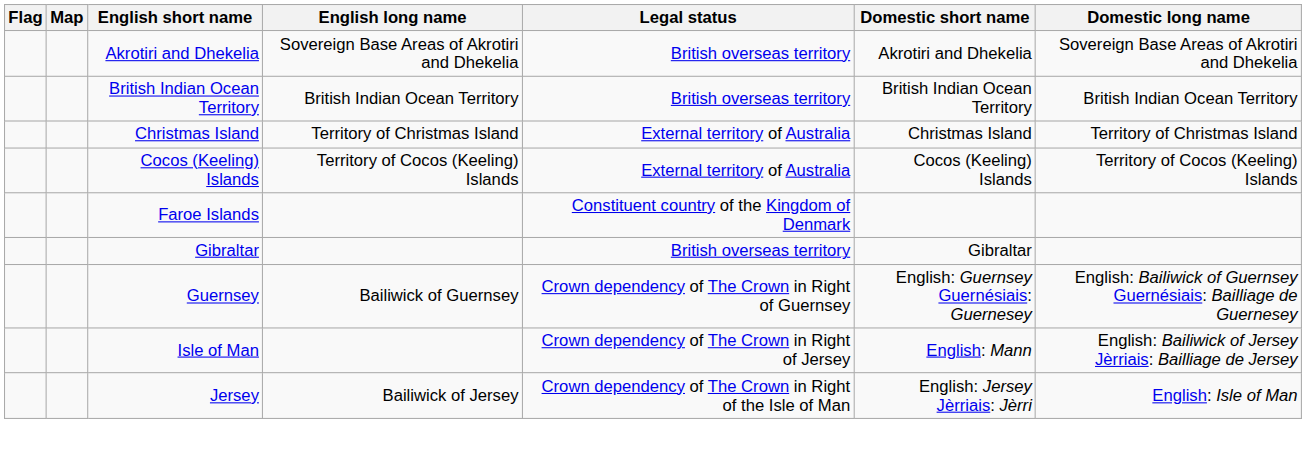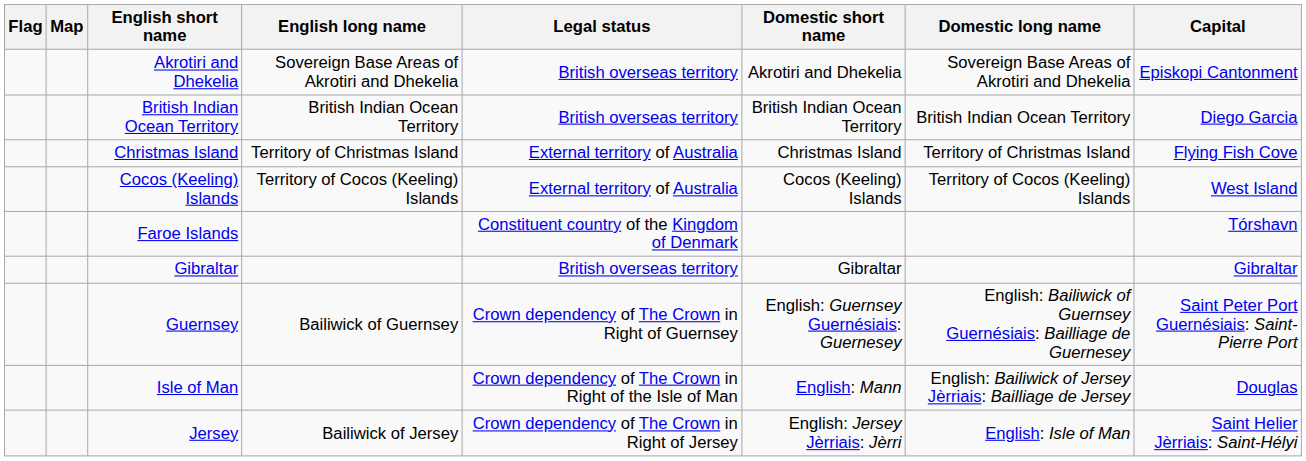+ column: Capital | Episkopi Cantonment | Diego Garcia | Flying Fish Cove | West Island | Tórshavn | Gibraltar | Saint Peter Port Guernésiais: Saint-Pierre Port | Douglas | Saint Helier Jèrriais: Saint-Hélyi
Isle of Man | Legal status: Crown dependency of The Crown in Right of Jersey -> Crown dependency of The Crown in Right of the Isle of Man
Jersey | Legal status: Crown dependency of The Crown in Right of the Isle of Man -> Crown dependency of The Crown in Right of Jersey
